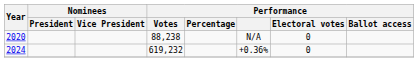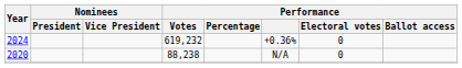rows swapped: 2024 <-> 2020
